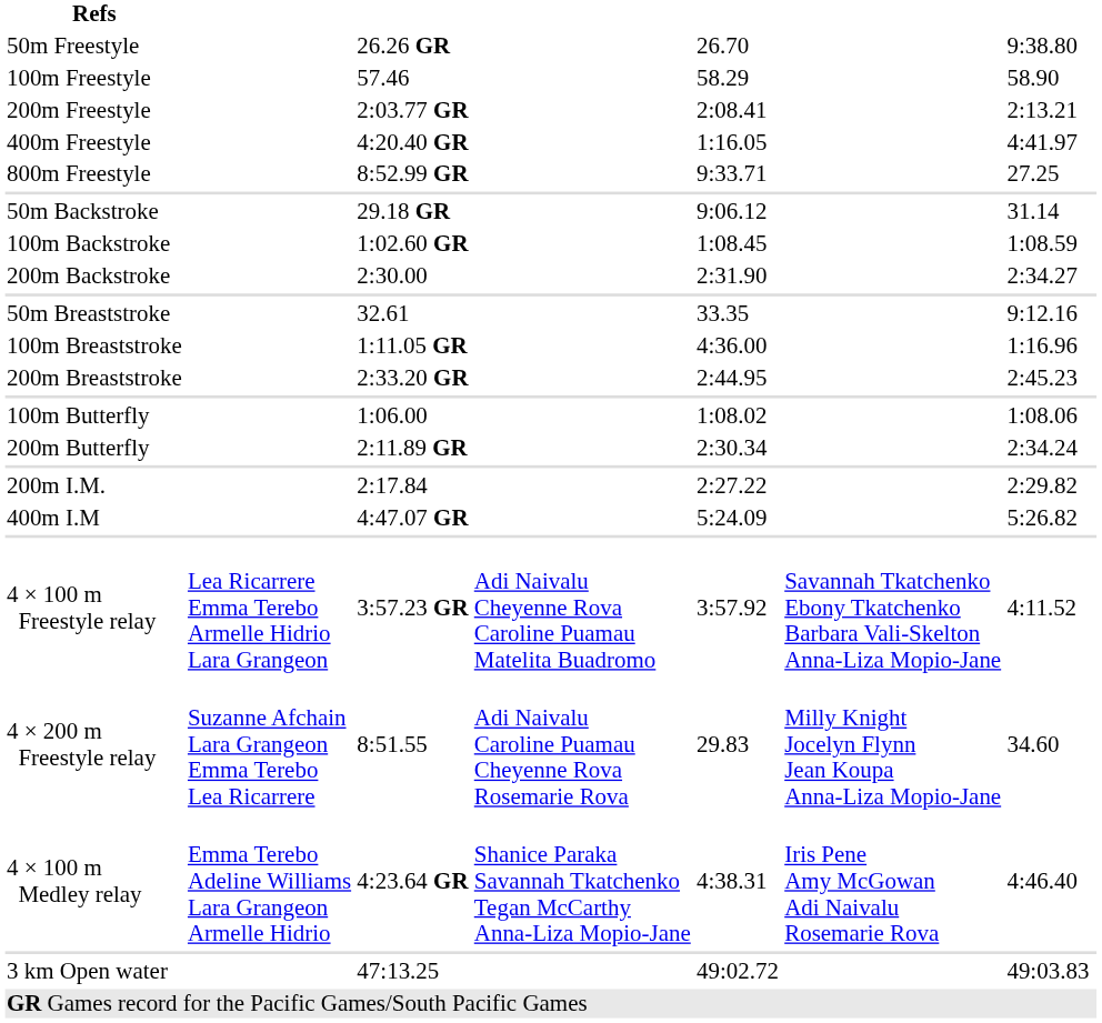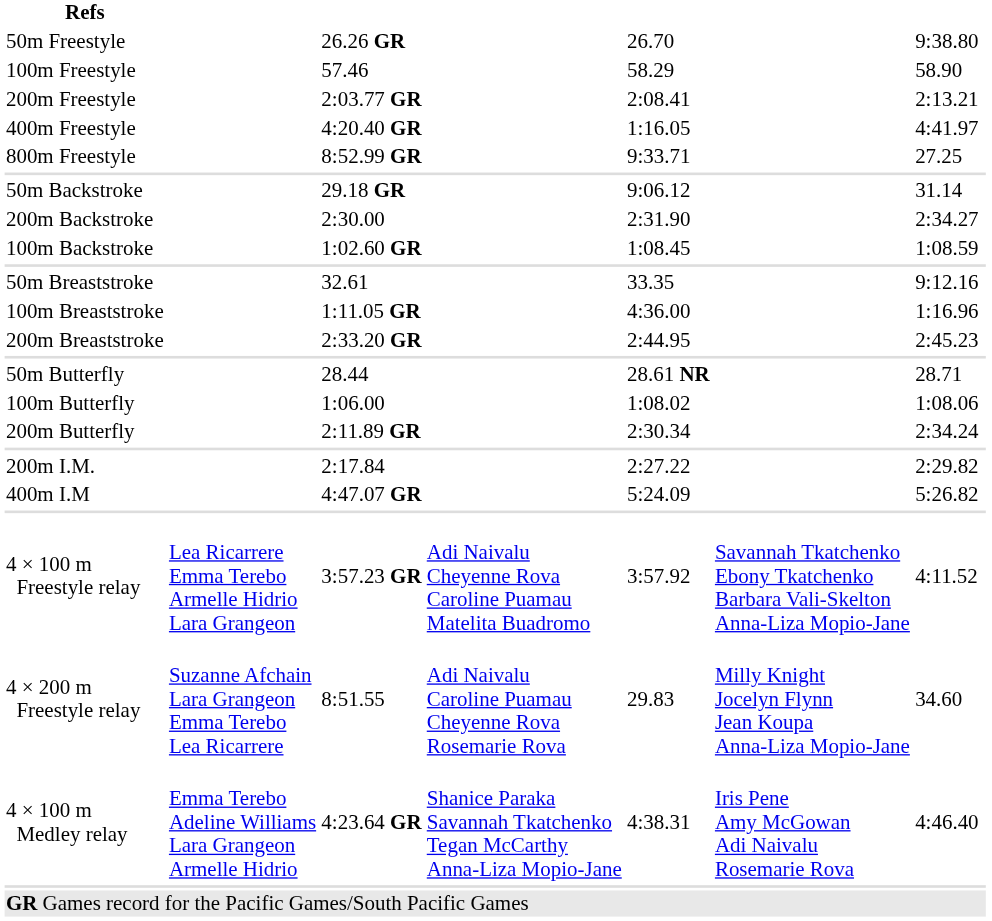rows swapped: 100m Backstroke <-> 200m Backstroke
+ row: 50m Butterfly | 28.44 | 28.61 NR | 28.71
- row: 3 km Open water | 47:13.25 | 49:02.72 | 49:03.83
